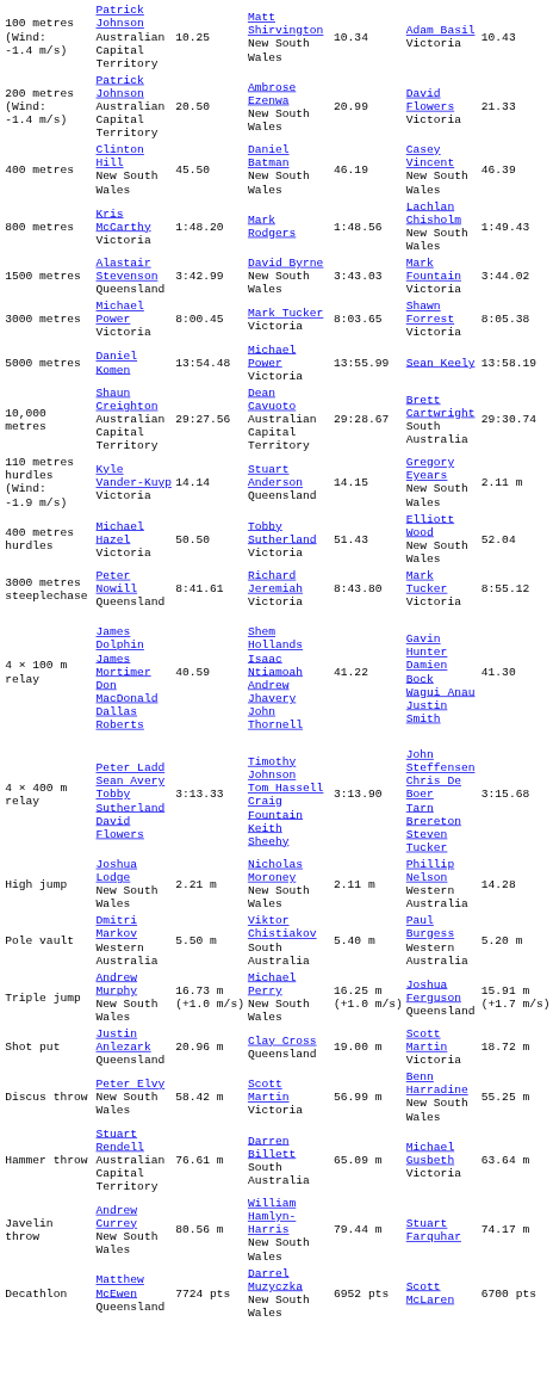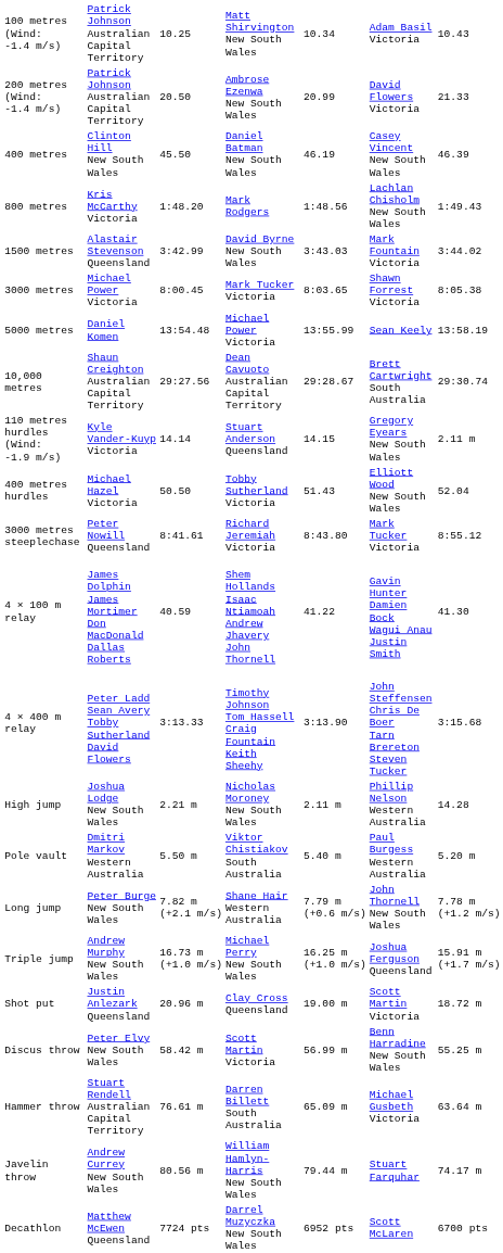+ row: Long jump | Peter Burge New South Wales | 7.82 m (+2.1 m/s) | Shane Hair Western Australia | 7.79 m (+0.6 m/s) | John Thornell New South Wales | 7.78 m (+1.2 m/s)
